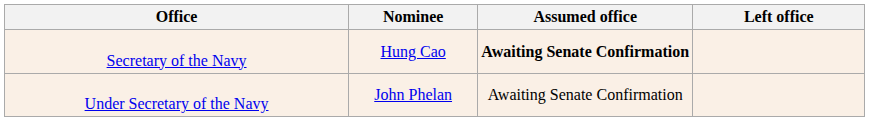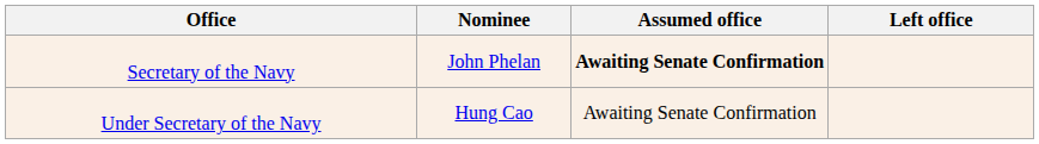Secretary of the Navy | Nominee: Hung Cao -> John Phelan
Under Secretary of the Navy | Nominee: John Phelan -> Hung Cao
